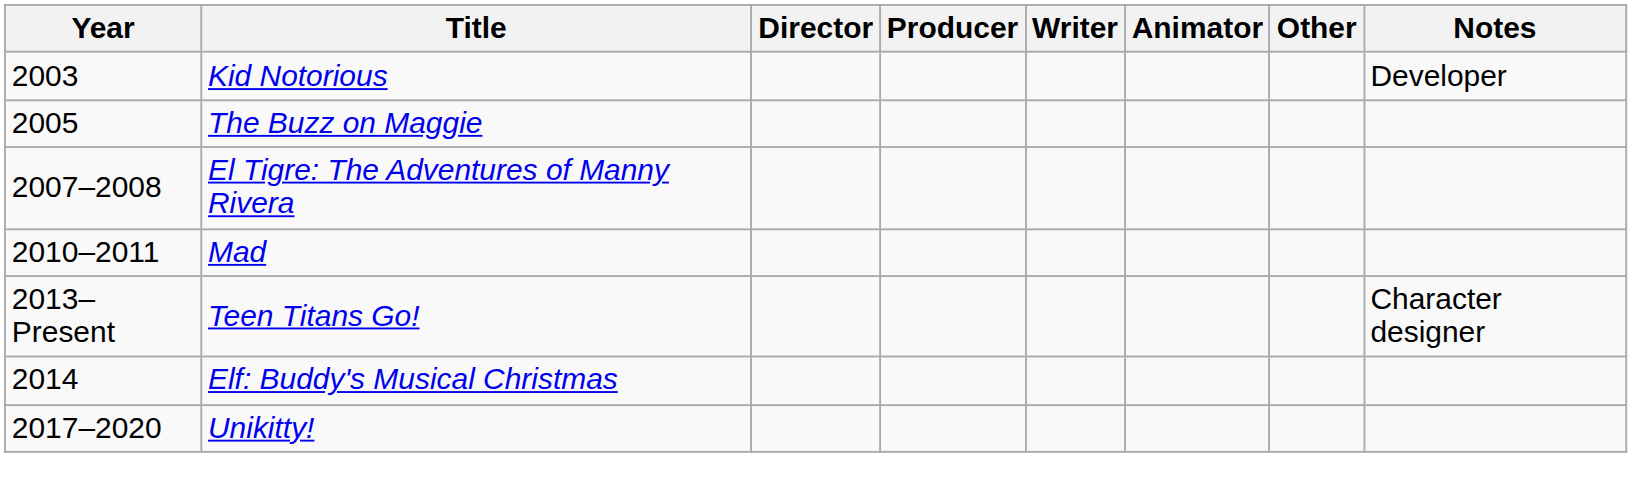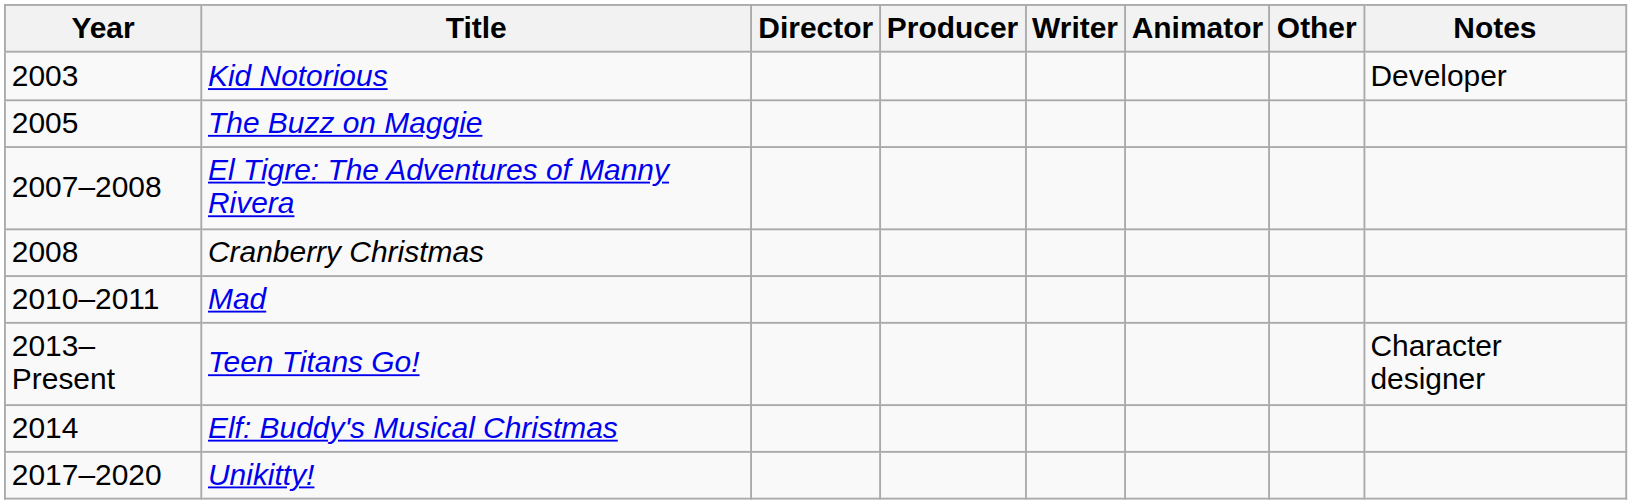+ row: 2008 | Cranberry Christmas
